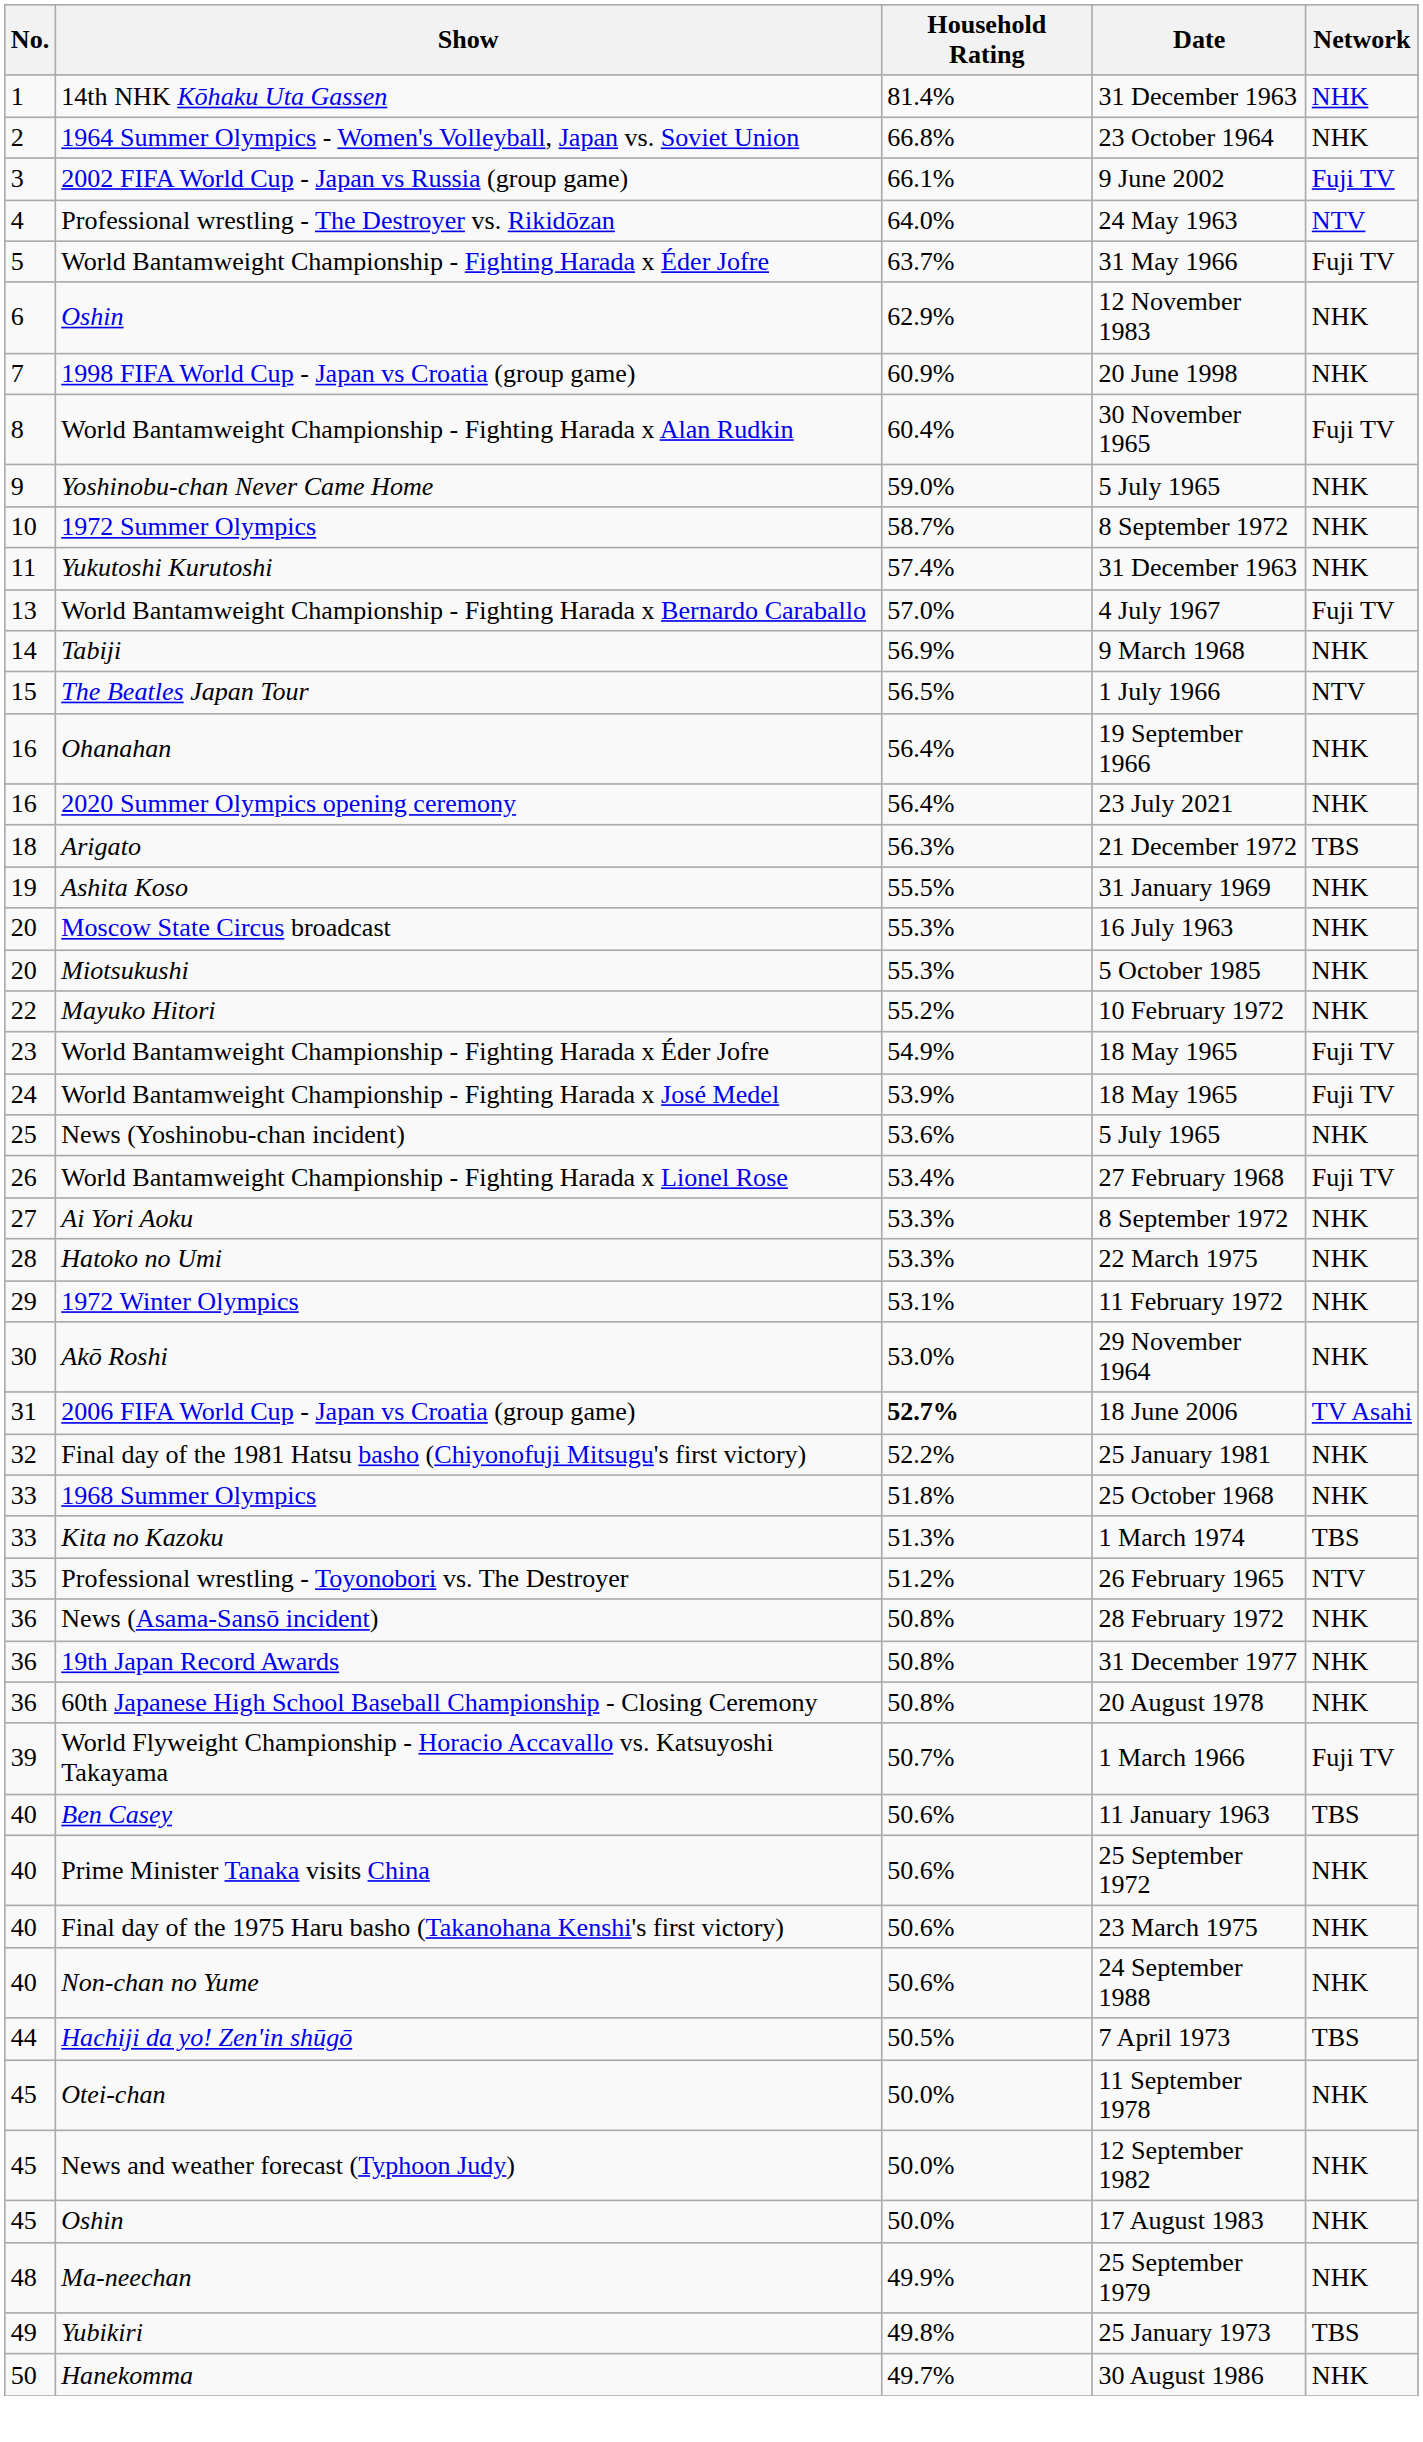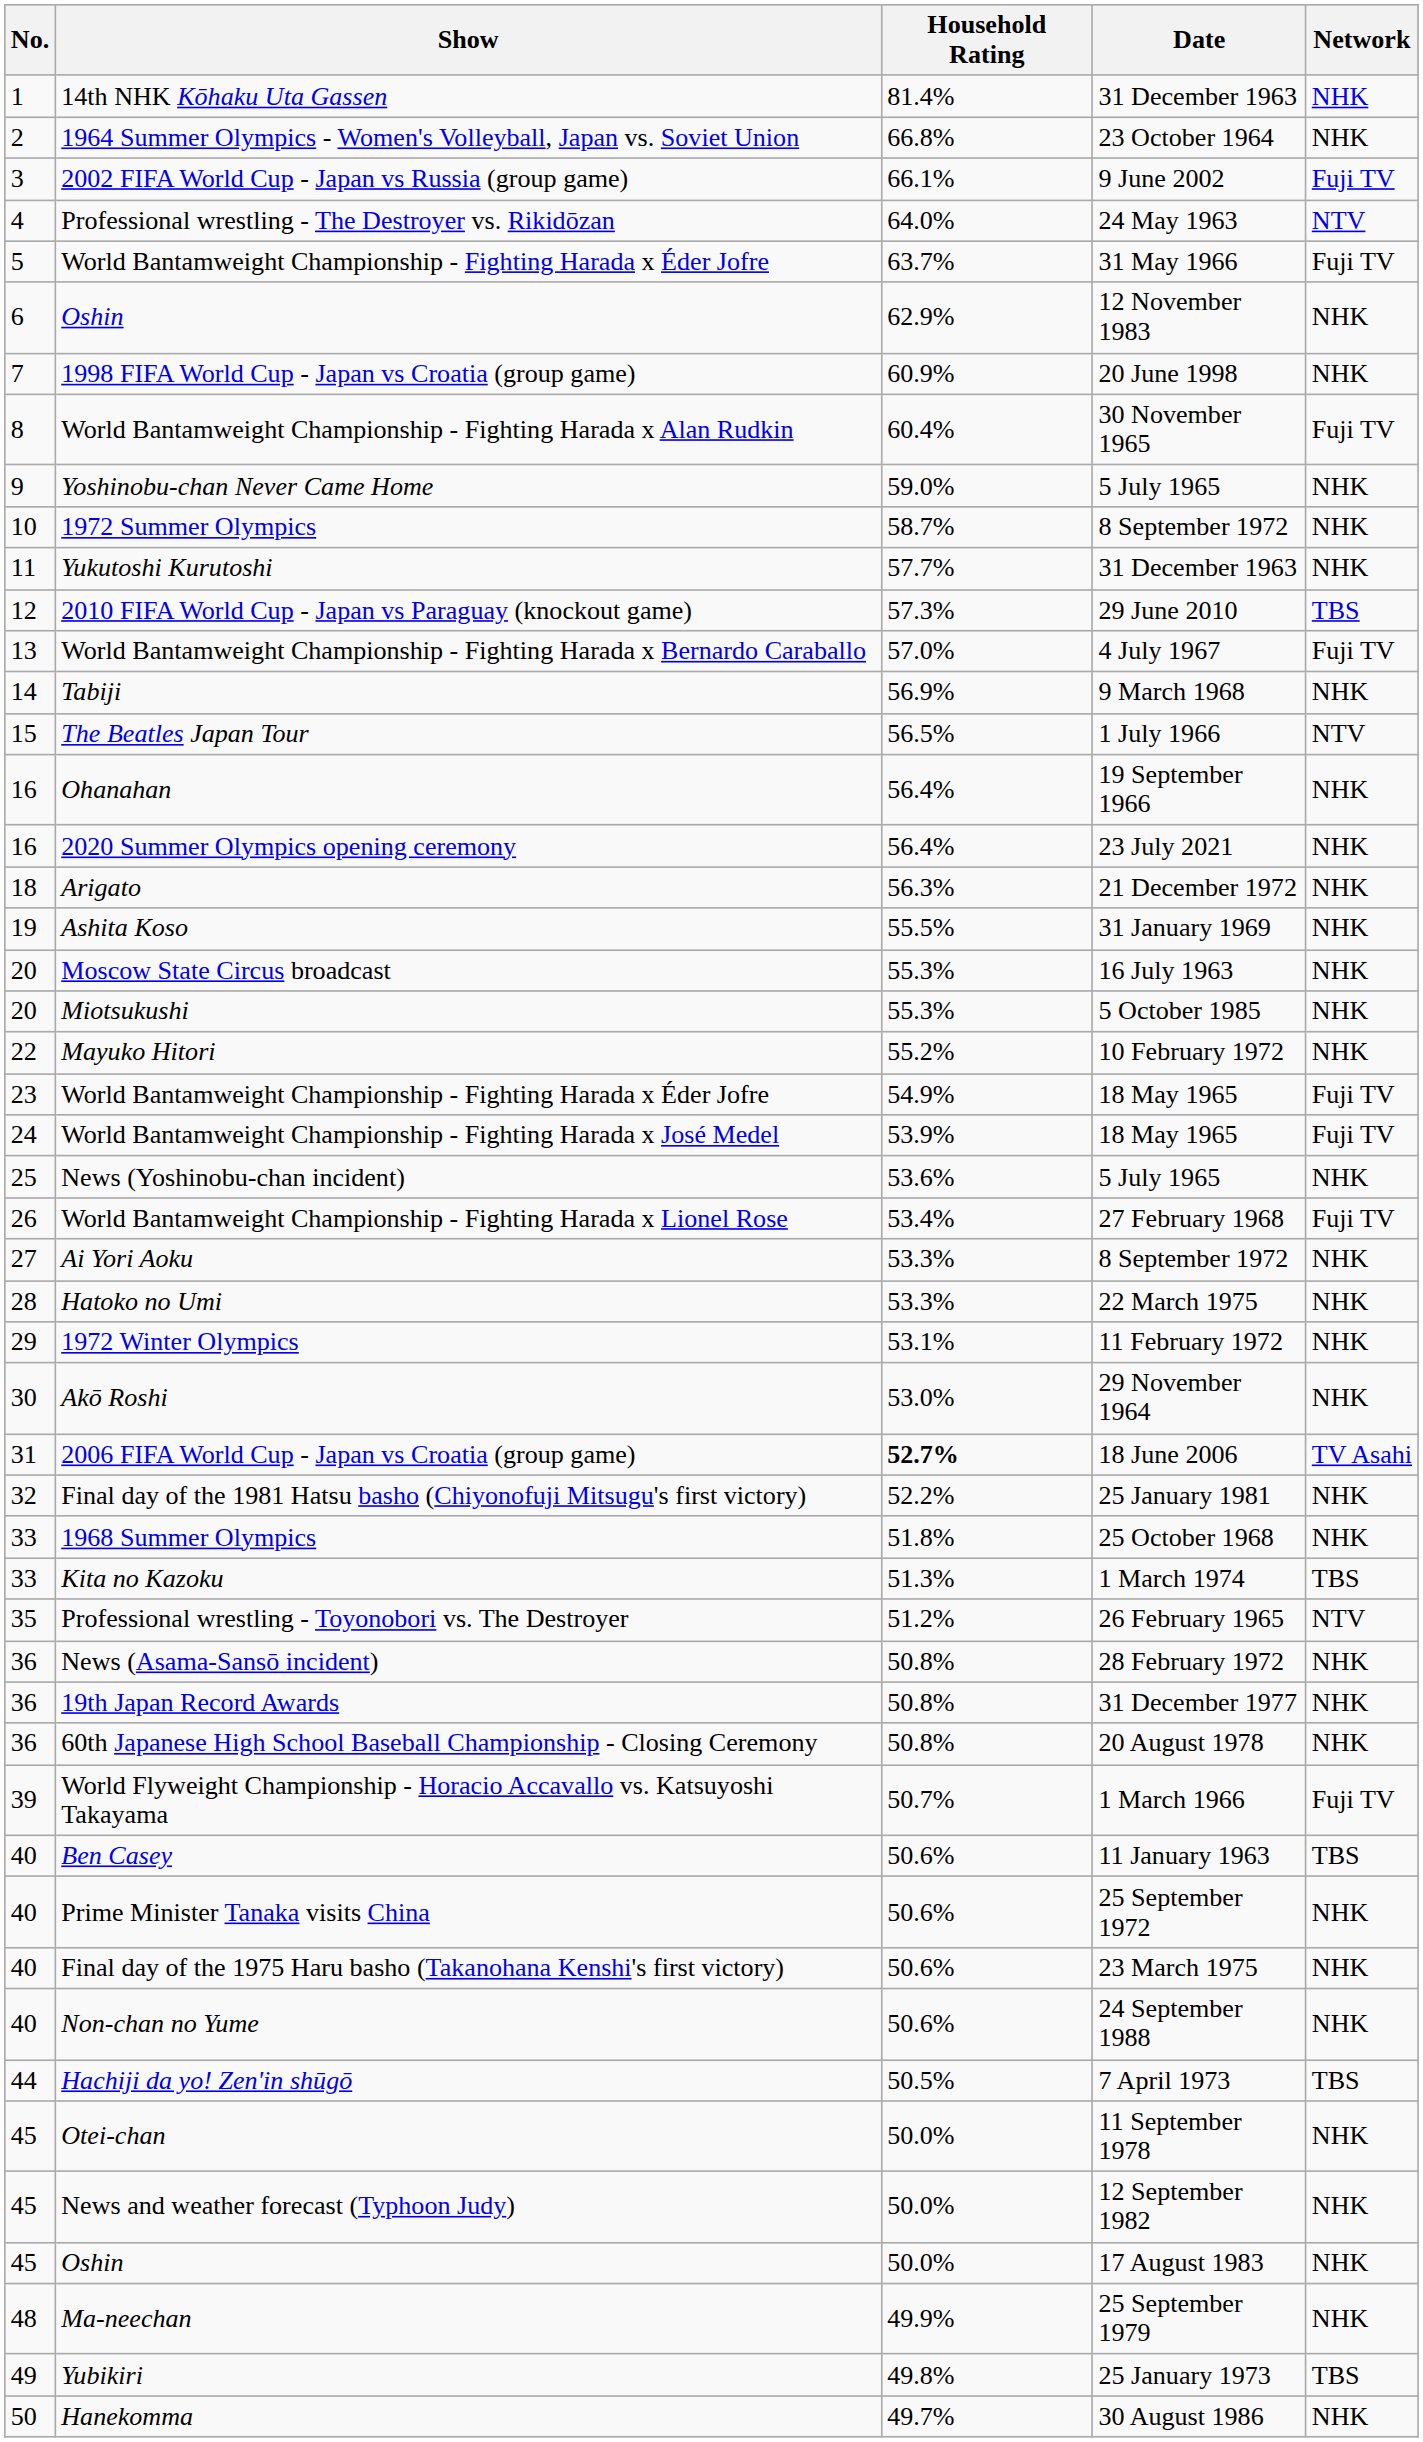Yukutoshi Kurutoshi | Household Rating: 57.4% -> 57.7%
+ row: 12 | 2010 FIFA World Cup - Japan vs Paraguay (knockout game) | 57.3% | 29 June 2010 | TBS
Arigato | Network: TBS -> NHK
